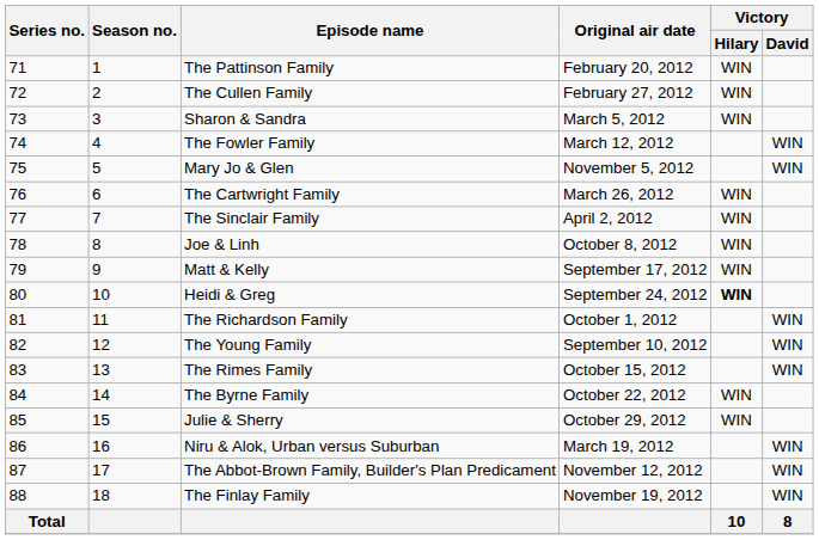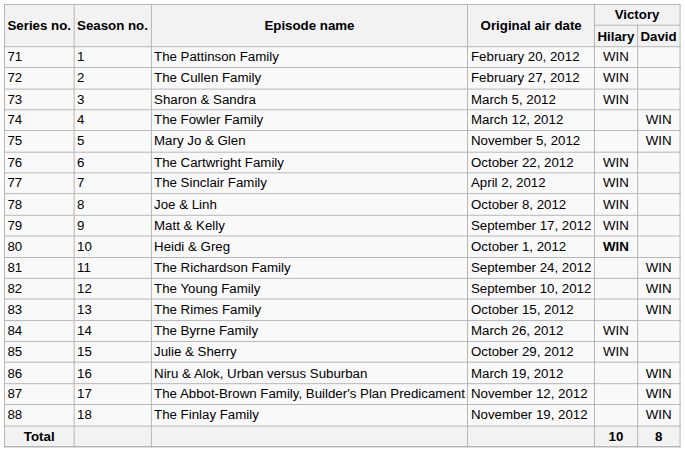The Cartwright Family | Original air date: March 26, 2012 -> October 22, 2012
Heidi & Greg | Original air date: September 24, 2012 -> October 1, 2012
The Richardson Family | Original air date: October 1, 2012 -> September 24, 2012
The Byrne Family | Original air date: October 22, 2012 -> March 26, 2012
